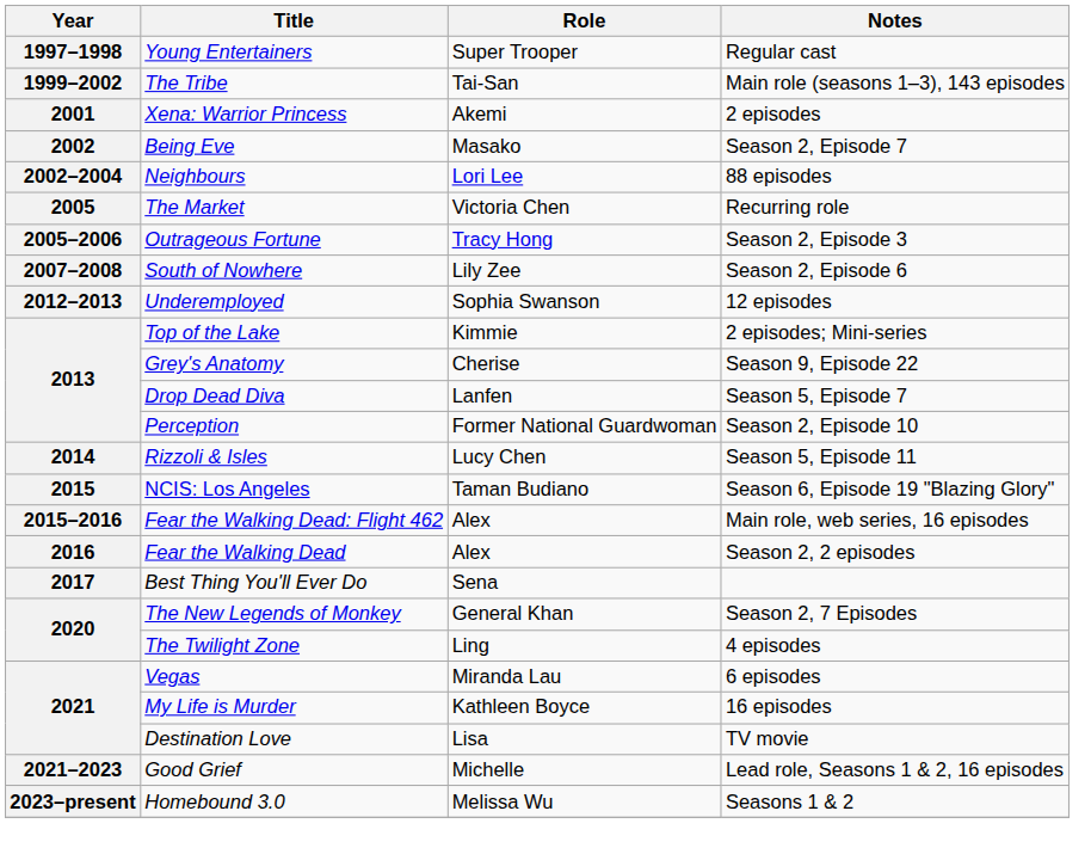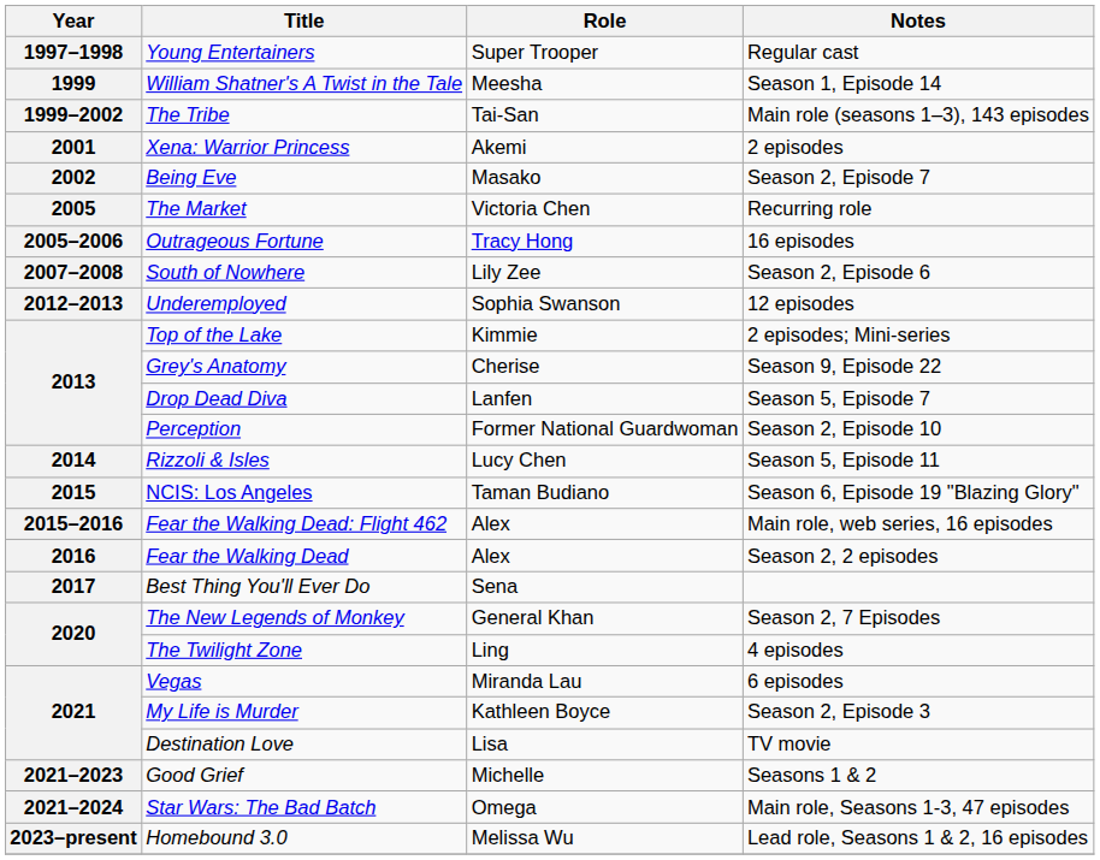+ row: 1999 | William Shatner's A Twist in the Tale | Meesha | Season 1, Episode 14
- row: 2002–2004 | Neighbours | Lori Lee | 88 episodes
Outrageous Fortune | Notes: Season 2, Episode 3 -> 16 episodes
My Life is Murder | Notes: 16 episodes -> Season 2, Episode 3
Good Grief | Notes: Lead role, Seasons 1 & 2, 16 episodes -> Seasons 1 & 2
+ row: 2021–2024 | Star Wars: The Bad Batch | Omega | Main role, Seasons 1-3, 47 episodes
Homebound 3.0 | Notes: Seasons 1 & 2 -> Lead role, Seasons 1 & 2, 16 episodes
